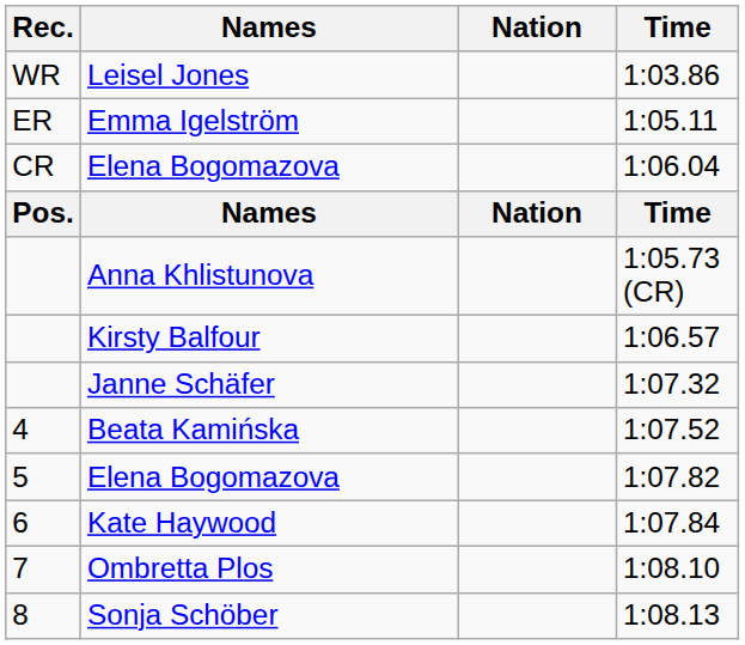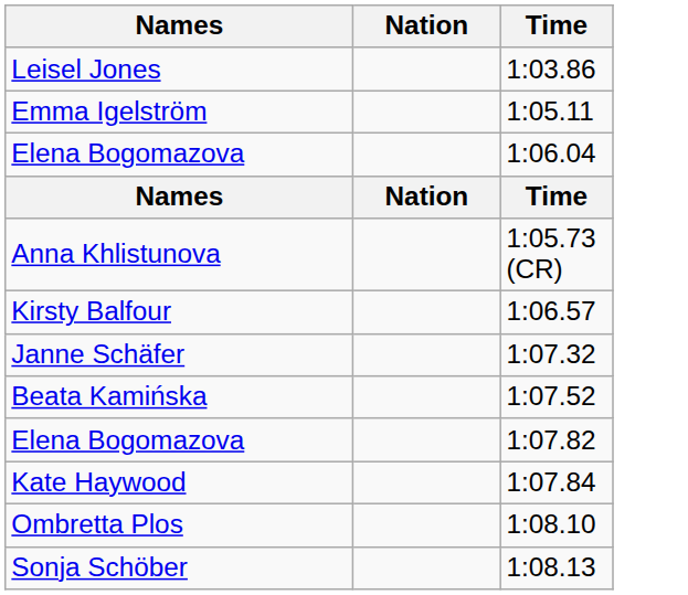- column: Rec. | WR | ER | CR | Pos. | 4 | 5 | 6 | 7 | 8
